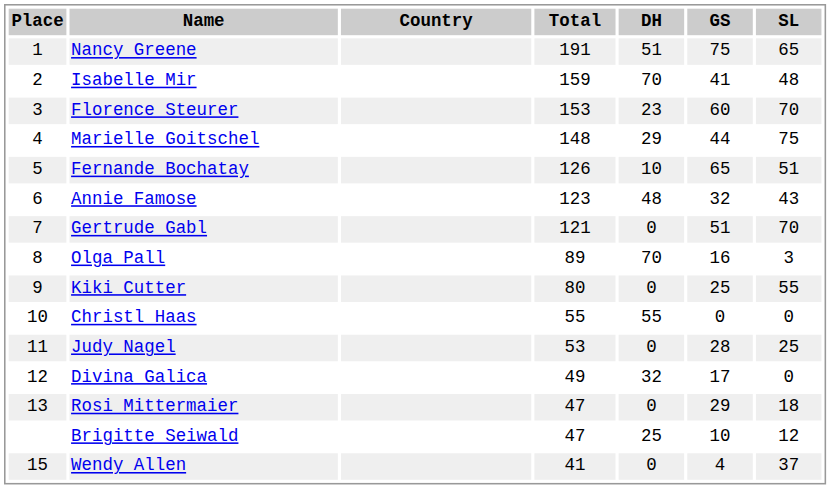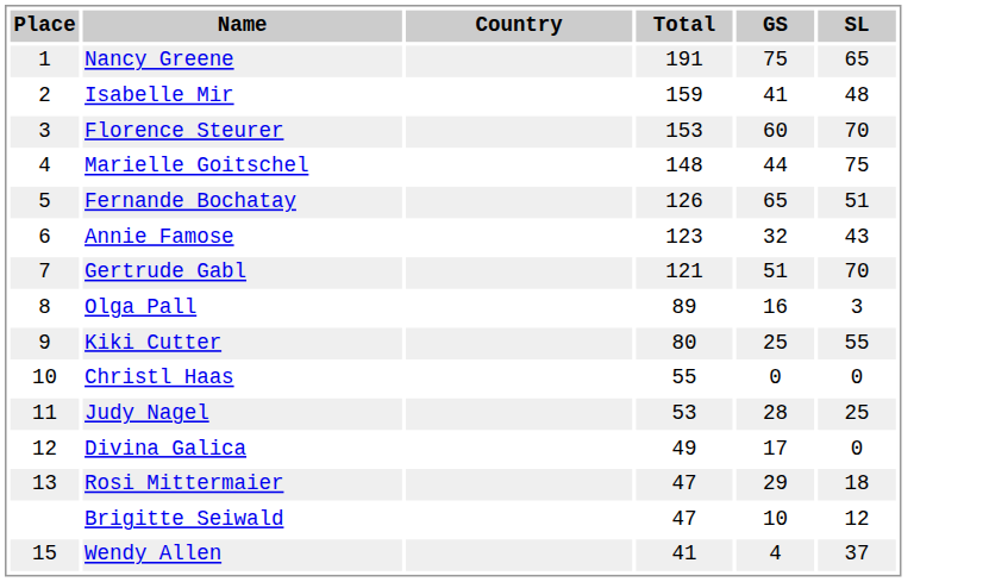- column: DH | 51 | 70 | 23 | 29 | 10 | 48 | 0 | 70 | 0 | 55 | 0 | 32 | 0 | 25 | 0
